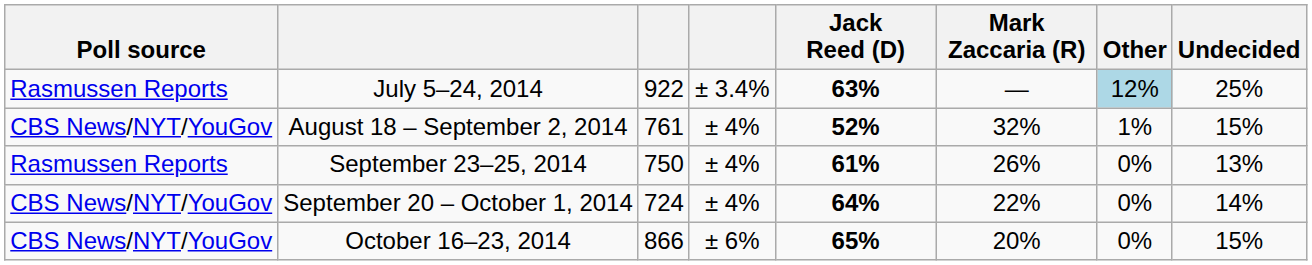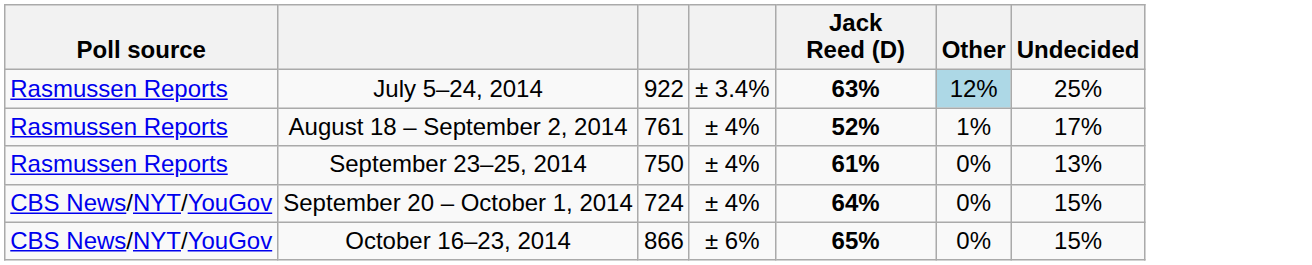- column: Mark Zaccaria (R) | — | 32% | 26% | 22% | 20%
August 18 – September 2, 2014 | Poll source: CBS News/NYT/YouGov -> Rasmussen Reports
August 18 – September 2, 2014 | Undecided: 15% -> 17%
September 20 – October 1, 2014 | Undecided: 14% -> 15%
